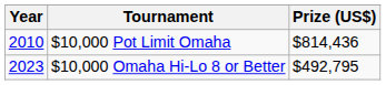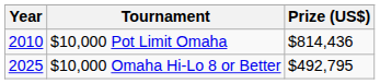$10,000 Omaha Hi-Lo 8 or Better | Year: 2023 -> 2025
